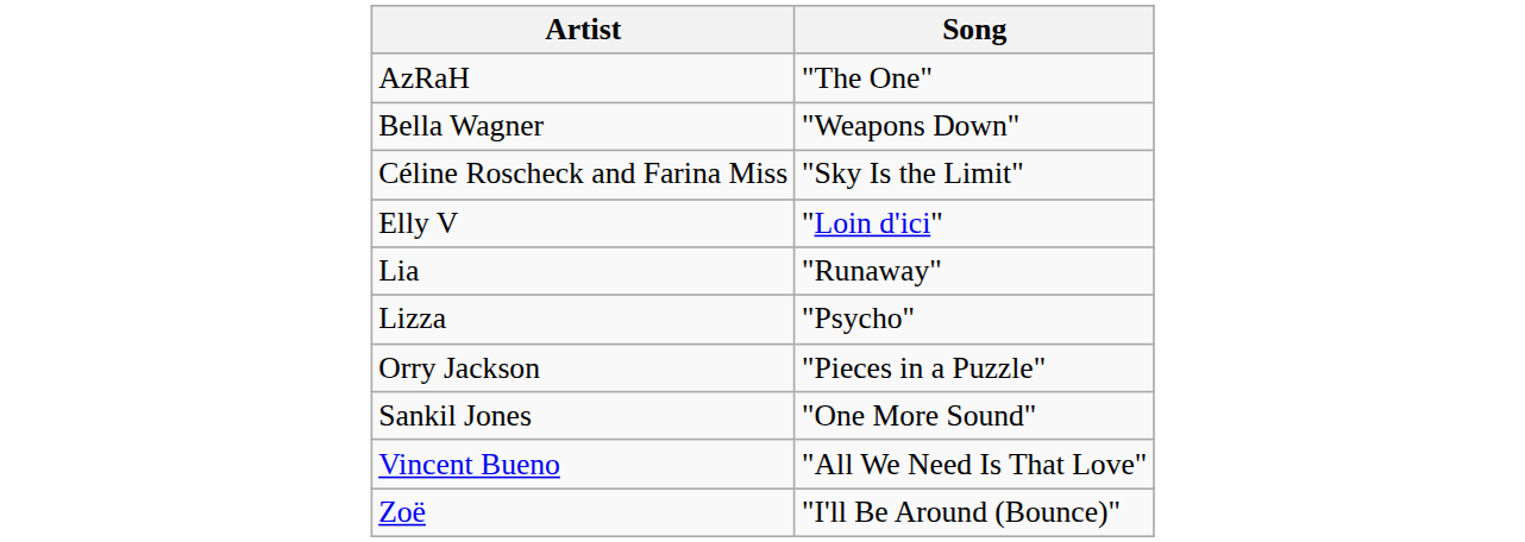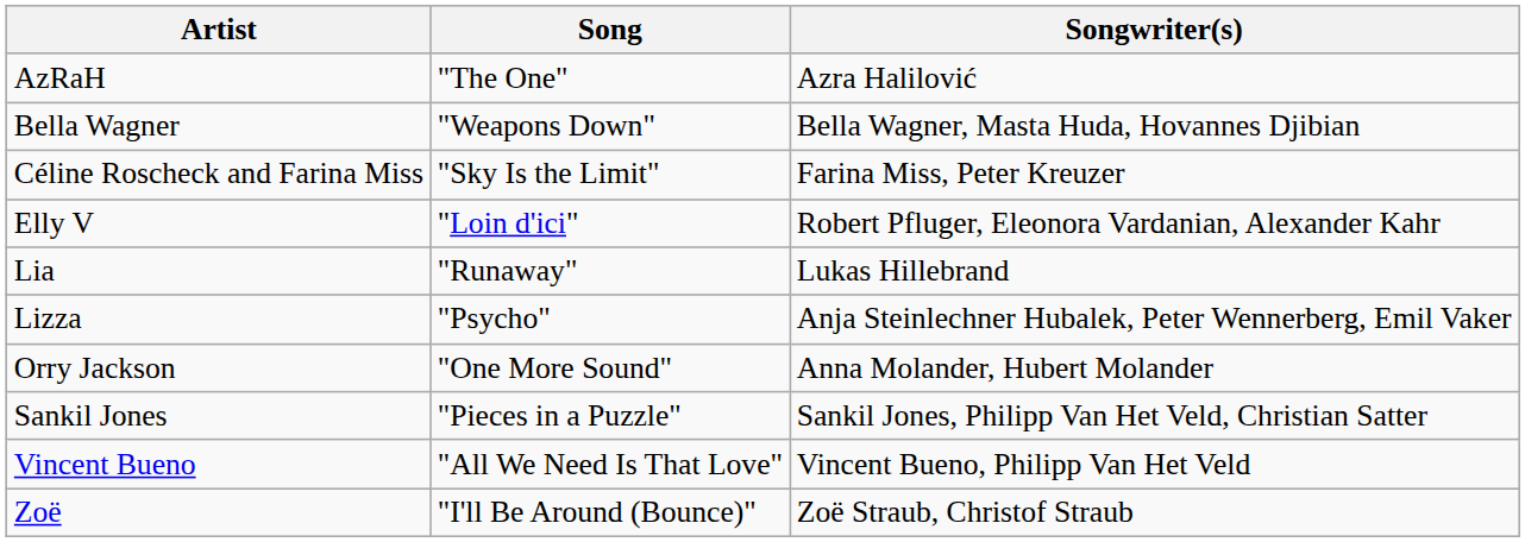+ column: Songwriter(s) | Azra Halilović | Bella Wagner, Masta Huda, Hovannes Djibian | Farina Miss, Peter Kreuzer | Robert Pfluger, Eleonora Vardanian, Alexander Kahr | Lukas Hillebrand | Anja Steinlechner Hubalek, Peter Wennerberg, Emil Vaker | Anna Molander, Hubert Molander | Sankil Jones, Philipp Van Het Veld, Christian Satter | Vincent Bueno, Philipp Van Het Veld | Zoë Straub, Christof Straub
Orry Jackson | Song: "Pieces in a Puzzle" -> "One More Sound"
Sankil Jones | Song: "One More Sound" -> "Pieces in a Puzzle"
